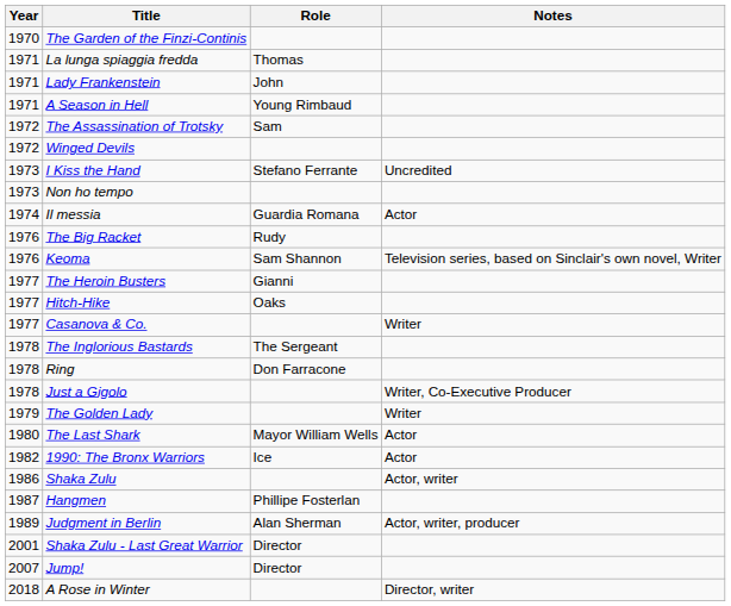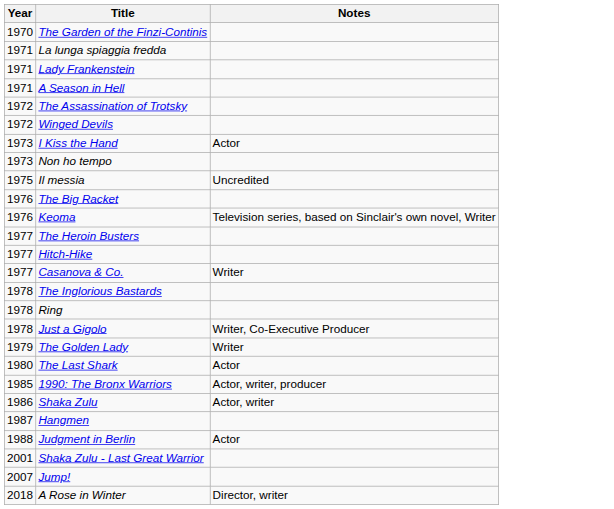- column: Role | Thomas | John | Young Rimbaud | Sam | Stefano Ferrante | Guardia Romana | Rudy | Sam Shannon | Gianni | Oaks | The Sergeant | Don Farracone | Mayor William Wells | Ice | Phillipe Fosterlan | Alan Sherman | Director | Director
I Kiss the Hand | Notes: Uncredited -> Actor
Il messia | Year: 1974 -> 1975
Il messia | Notes: Actor -> Uncredited
1990: The Bronx Warriors | Year: 1982 -> 1985
1990: The Bronx Warriors | Notes: Actor -> Actor, writer, producer
Judgment in Berlin | Year: 1989 -> 1988
Judgment in Berlin | Notes: Actor, writer, producer -> Actor
